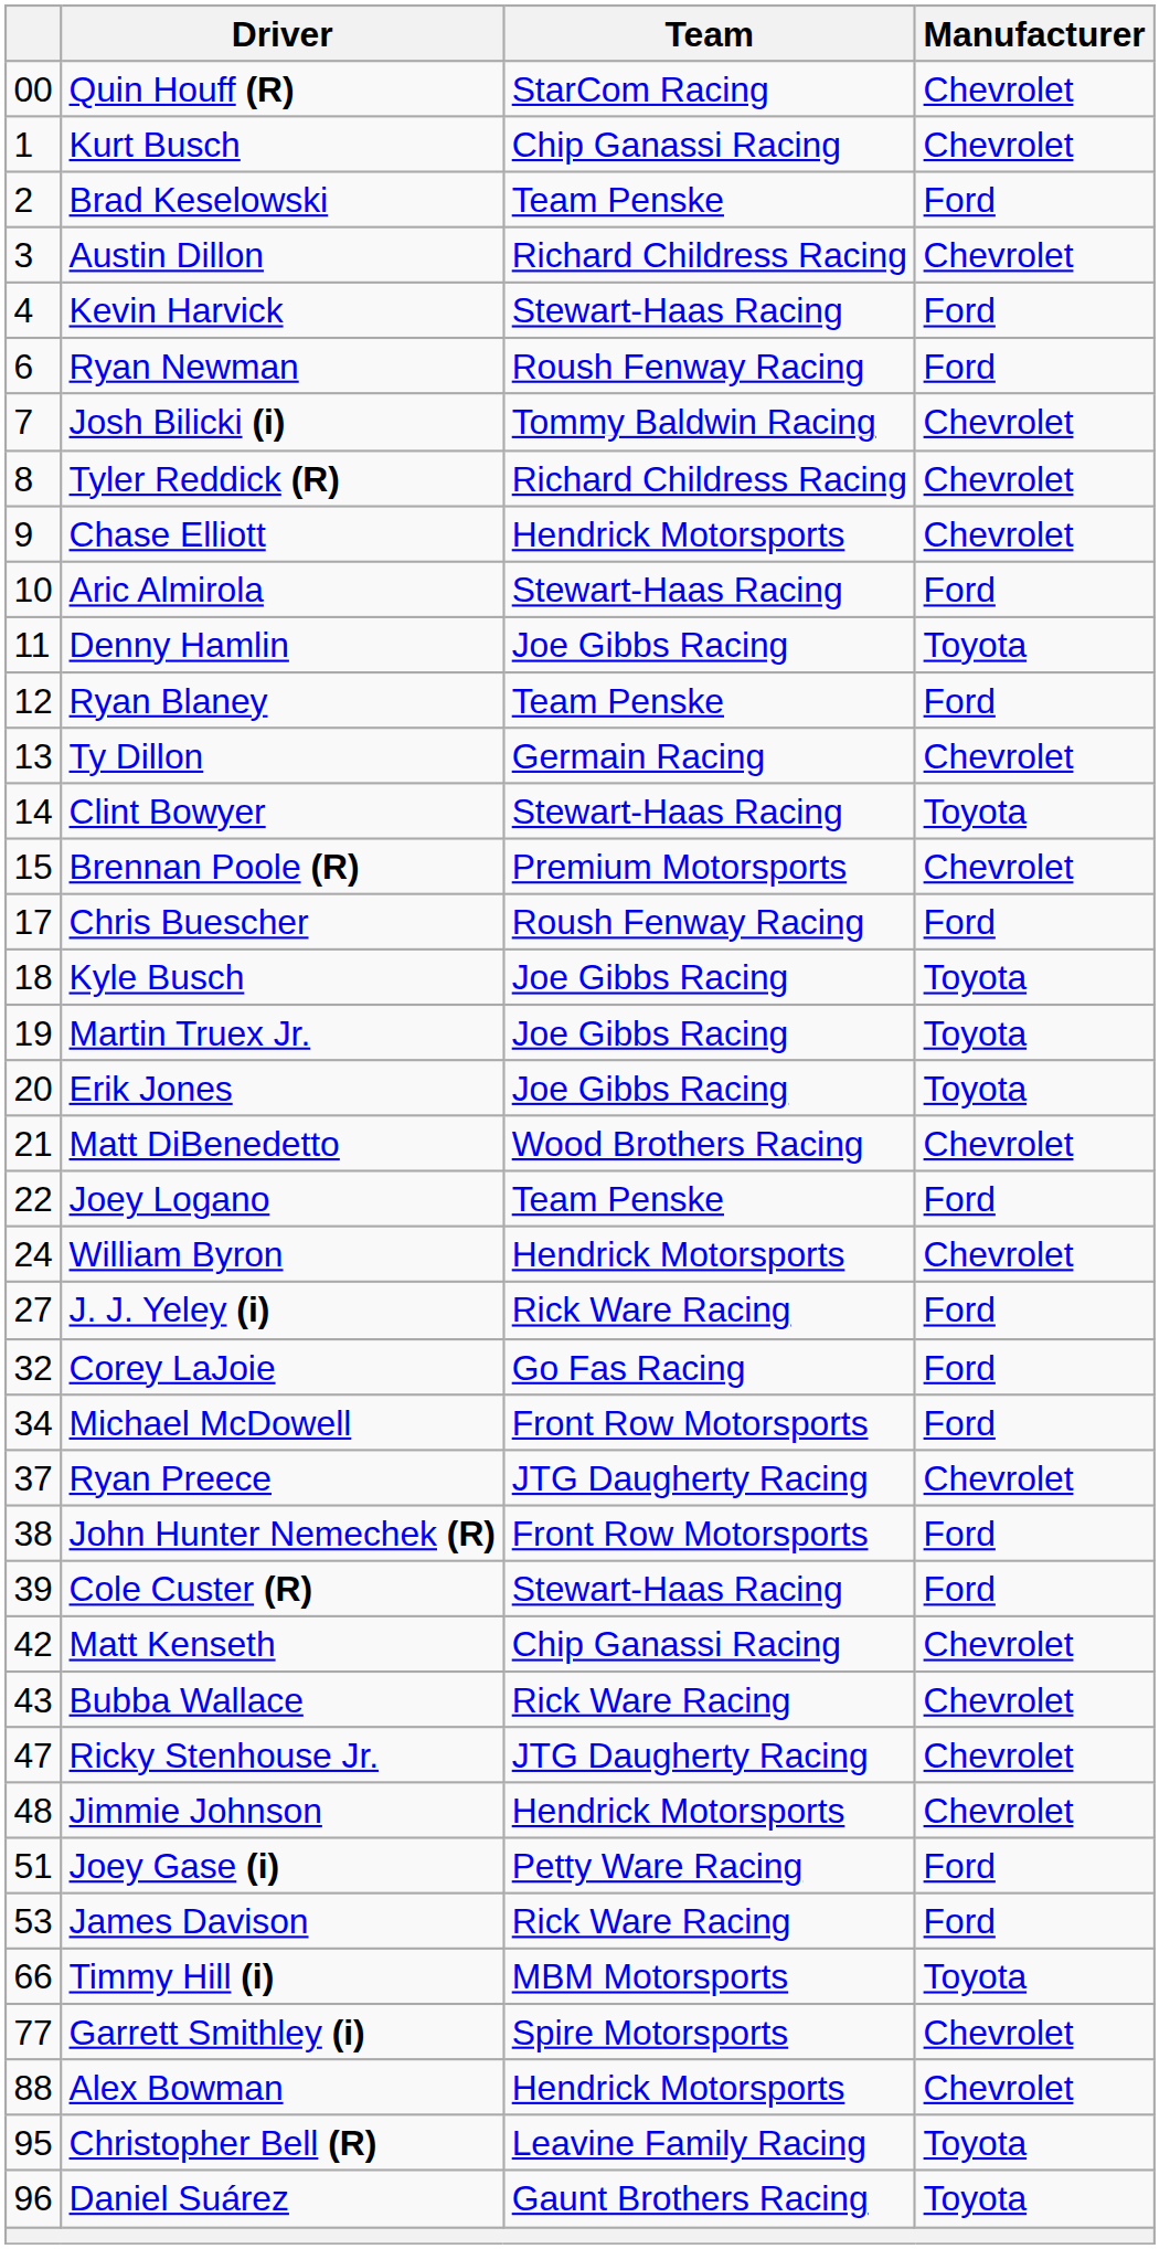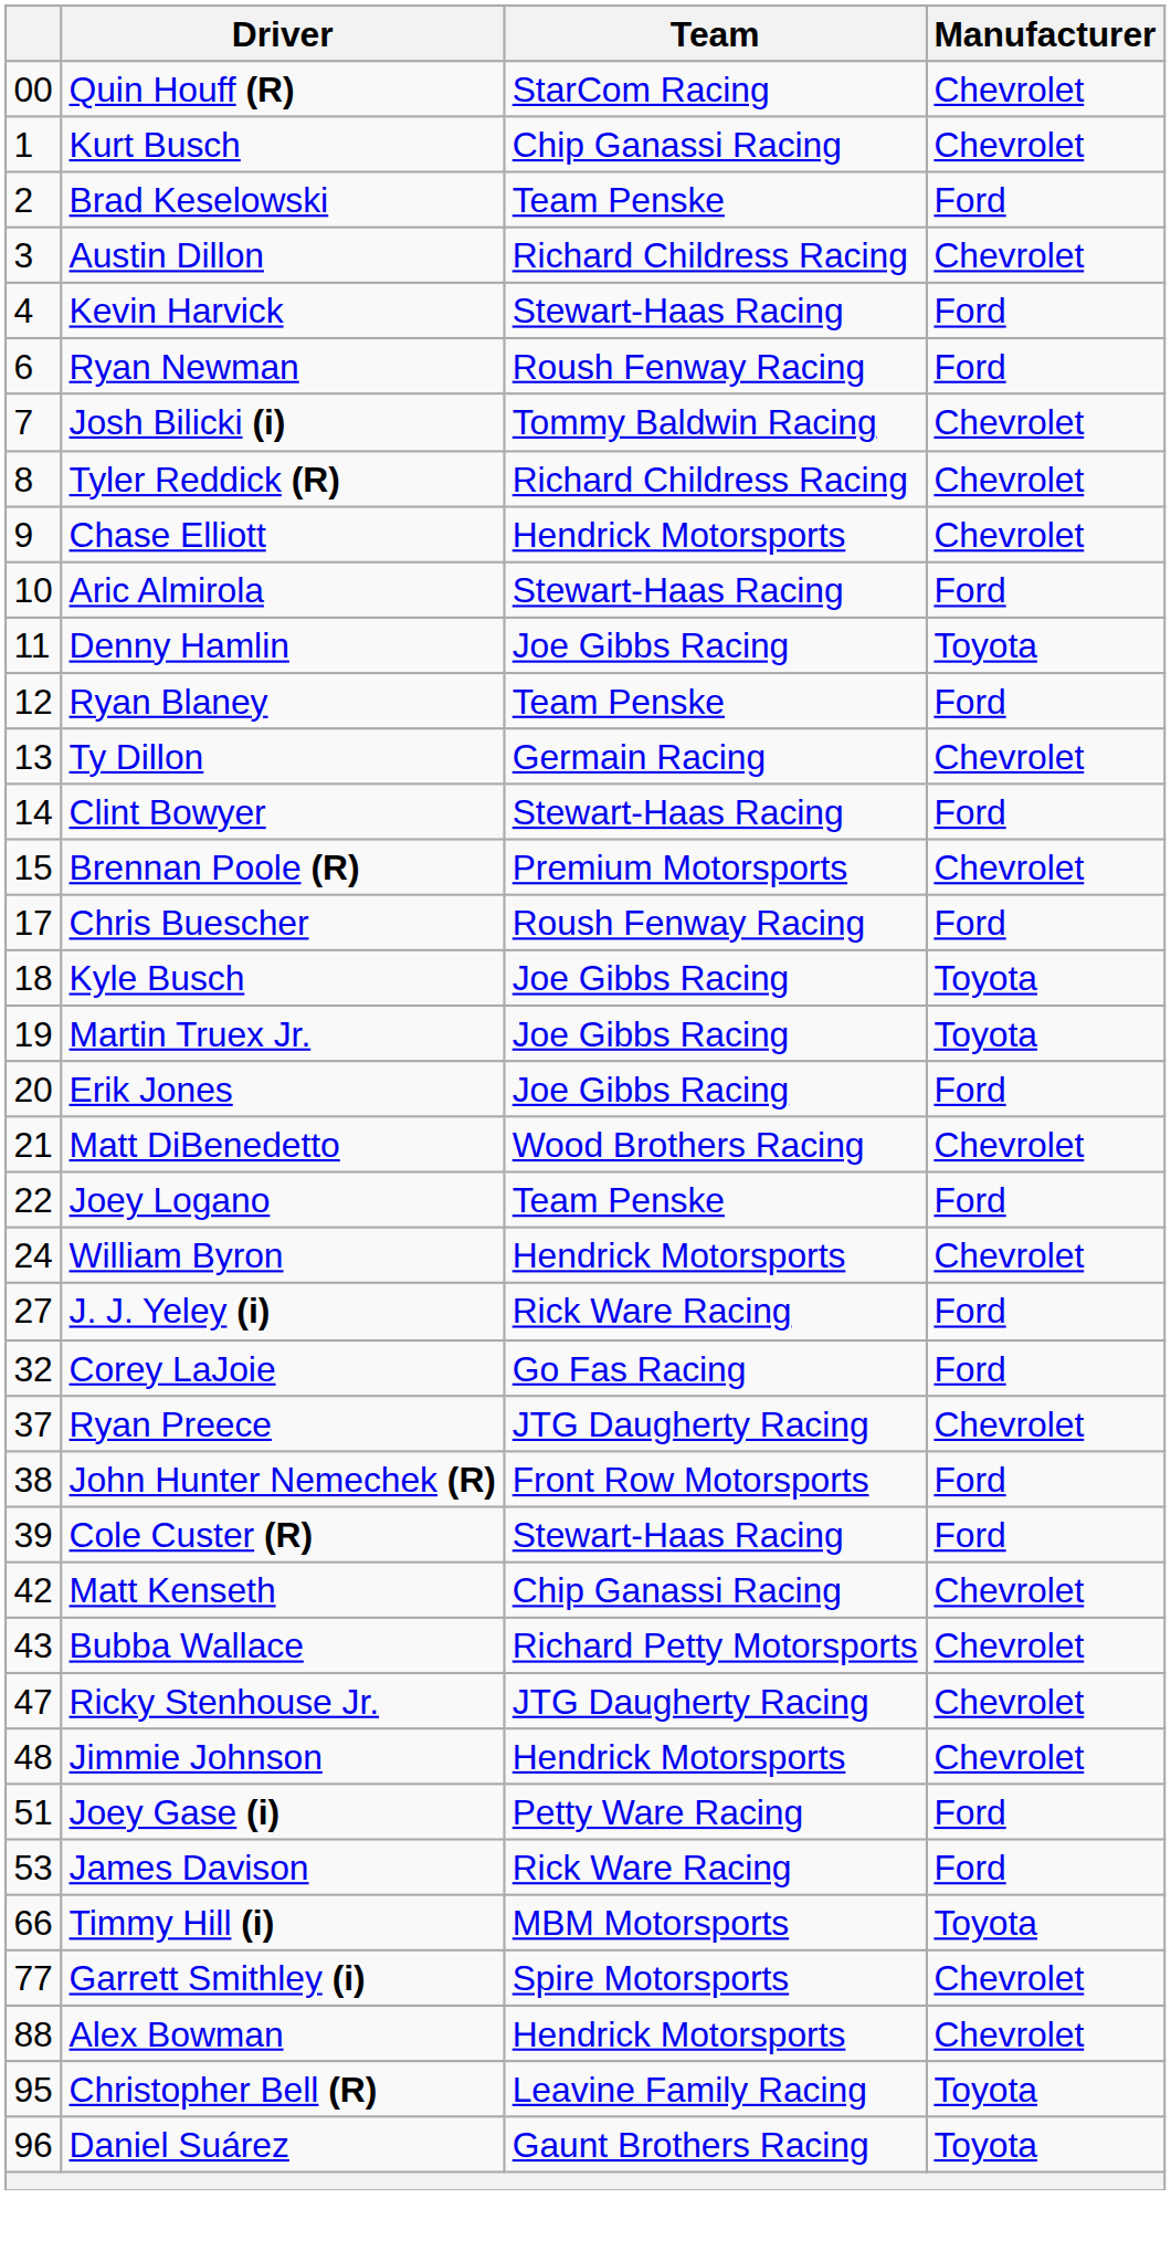Clint Bowyer | Manufacturer: Toyota -> Ford
Erik Jones | Manufacturer: Toyota -> Ford
- row: 34 | Michael McDowell | Front Row Motorsports | Ford
Bubba Wallace | Team: Rick Ware Racing -> Richard Petty Motorsports
